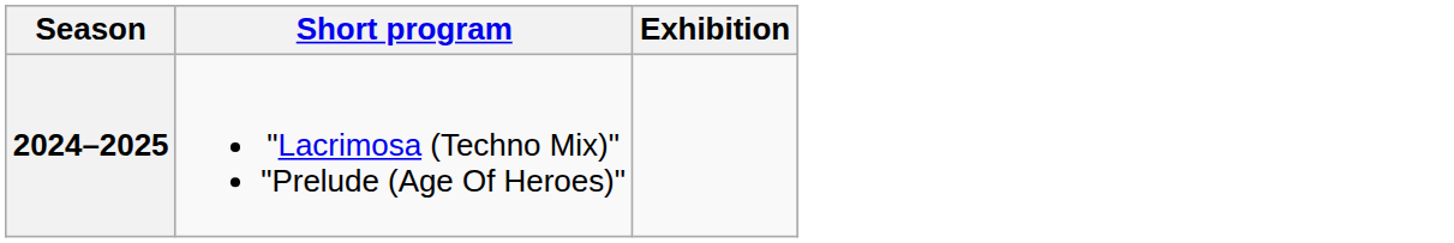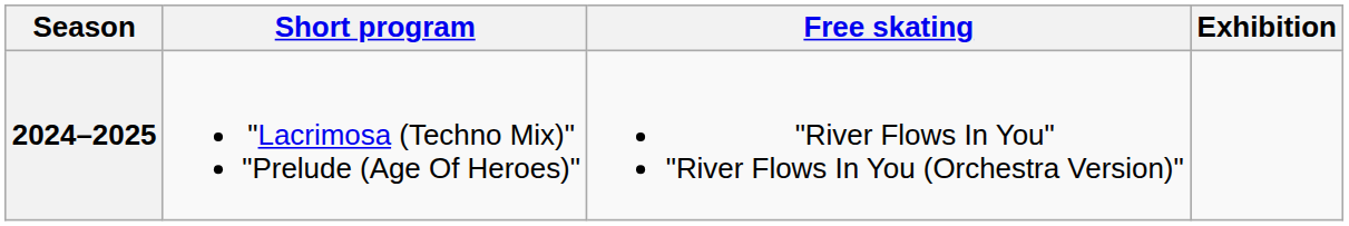+ column: Free skating | "River Flows In You" "River Flows In You (Orchestra Version)"
